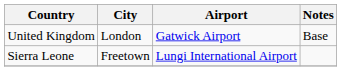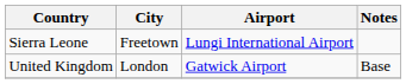rows swapped: Sierra Leone <-> United Kingdom
